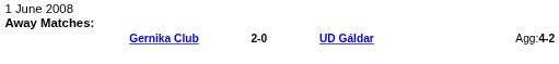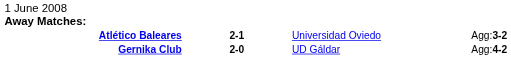+ row: Atlético Baleares | 2-1 | Universidad Oviedo | Agg:3-2
Gernika Club | column 3: bold -> normal
